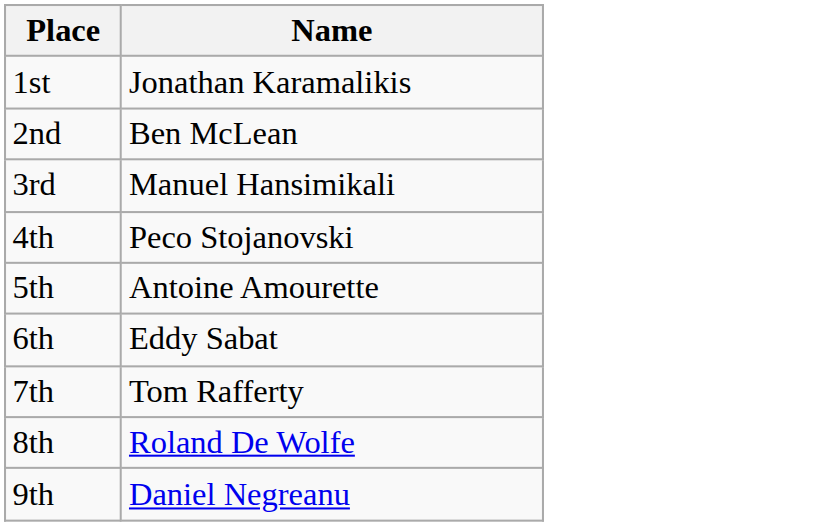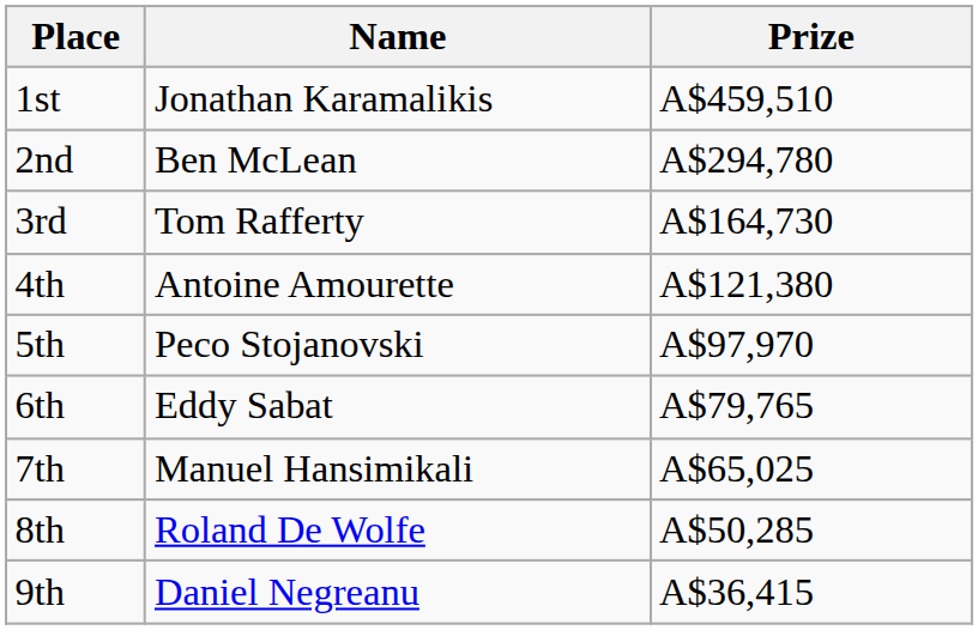+ column: Prize | A$459,510 | A$294,780 | A$164,730 | A$121,380 | A$97,970 | A$79,765 | A$65,025 | A$50,285 | A$36,415
3rd | Name: Manuel Hansimikali -> Tom Rafferty
4th | Name: Peco Stojanovski -> Antoine Amourette
5th | Name: Antoine Amourette -> Peco Stojanovski
7th | Name: Tom Rafferty -> Manuel Hansimikali
